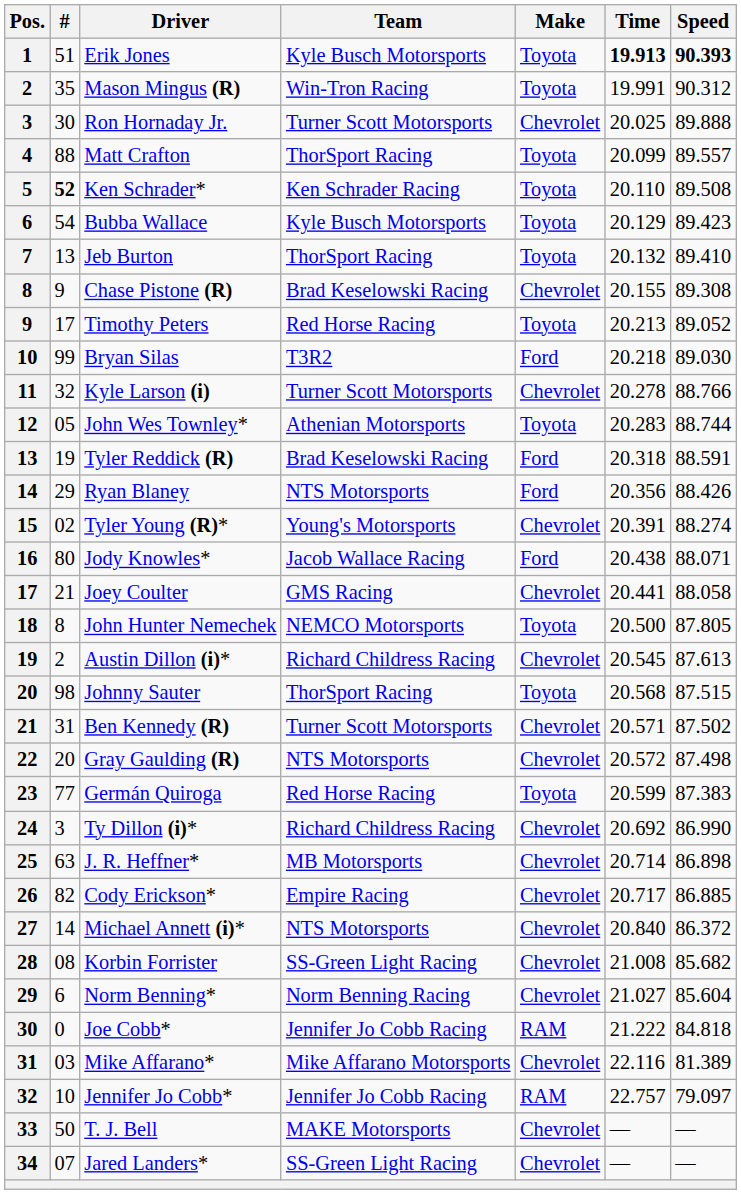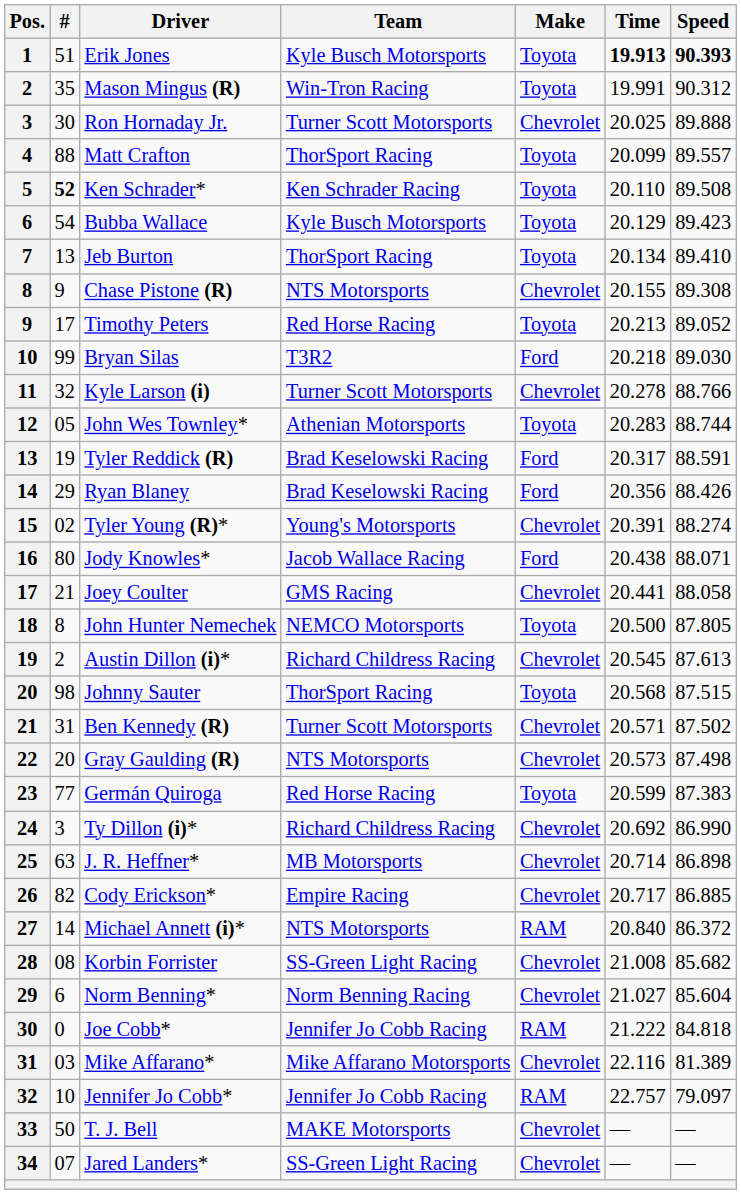Jeb Burton | Time: 20.132 -> 20.134
Chase Pistone (R) | Team: Brad Keselowski Racing -> NTS Motorsports
Tyler Reddick (R) | Time: 20.318 -> 20.317
Ryan Blaney | Team: NTS Motorsports -> Brad Keselowski Racing
Gray Gaulding (R) | Time: 20.572 -> 20.573
Michael Annett (i)* | Make: Chevrolet -> RAM
